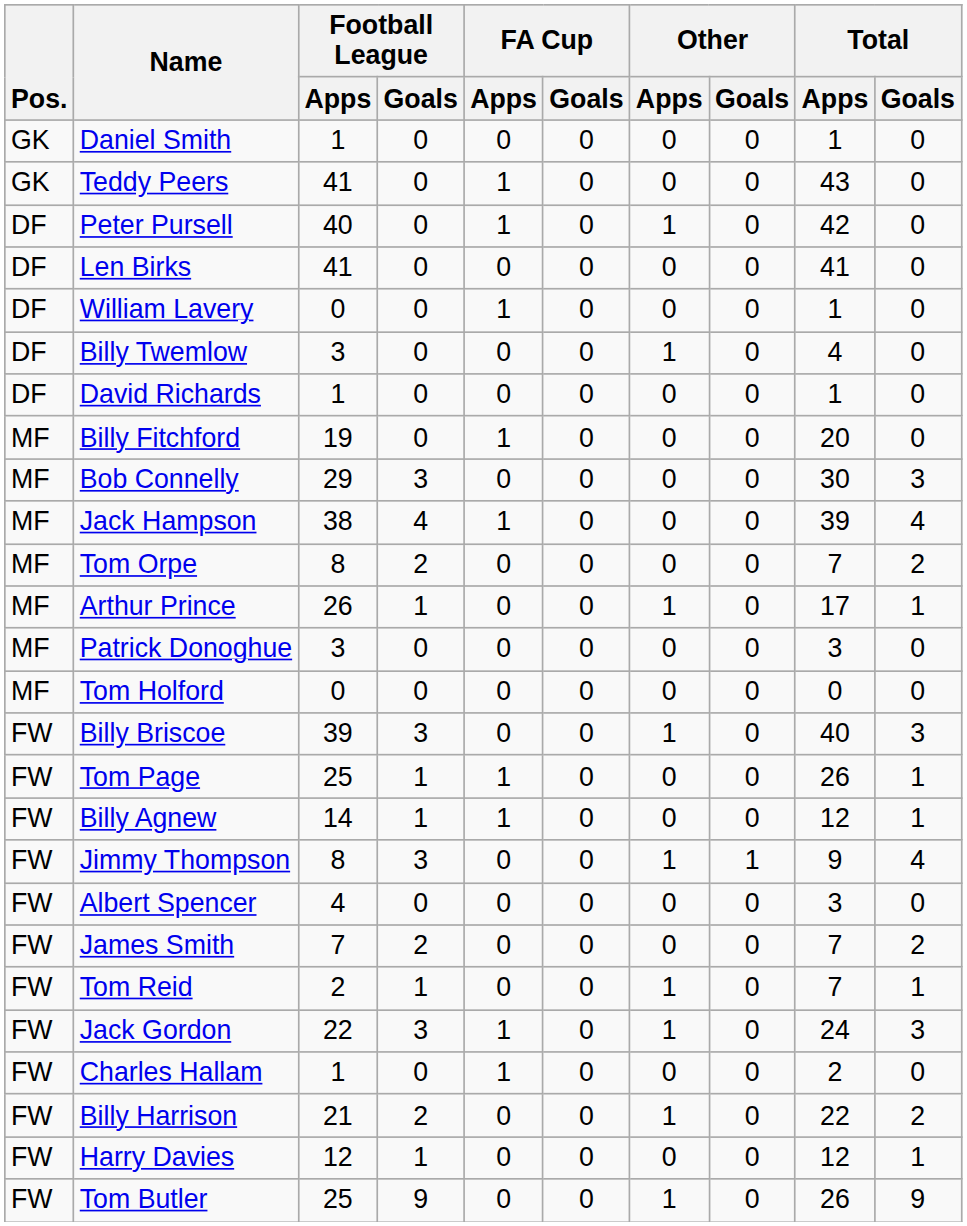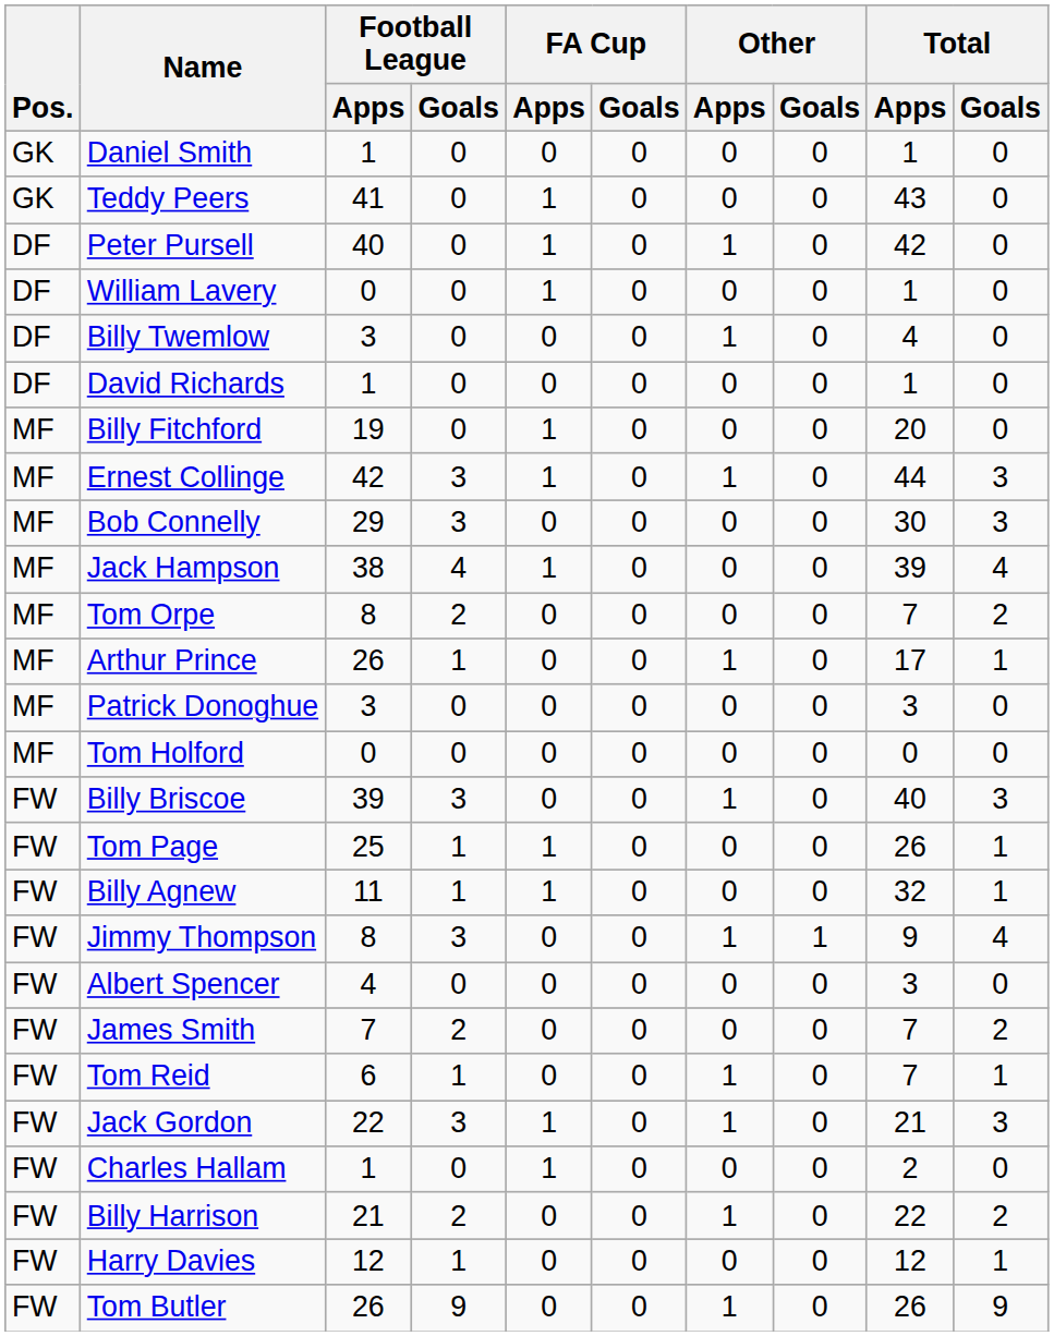- row: DF | Len Birks | 41 | 0 | 0 | 0 | 0 | 0 | 41 | 0
+ row: MF | Ernest Collinge | 42 | 3 | 1 | 0 | 1 | 0 | 44 | 3
Billy Agnew | Football League / Apps: 14 -> 11
Billy Agnew | Total / Apps: 12 -> 32
Tom Reid | Football League / Apps: 2 -> 6
Jack Gordon | Total / Apps: 24 -> 21
Tom Butler | Football League / Apps: 25 -> 26
